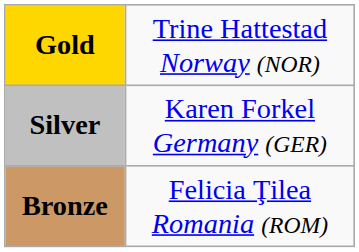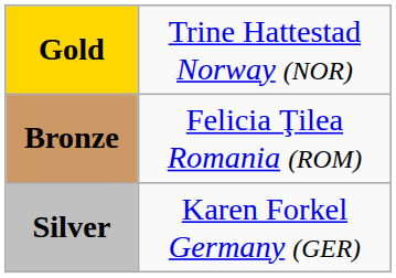rows swapped: Silver <-> Bronze
